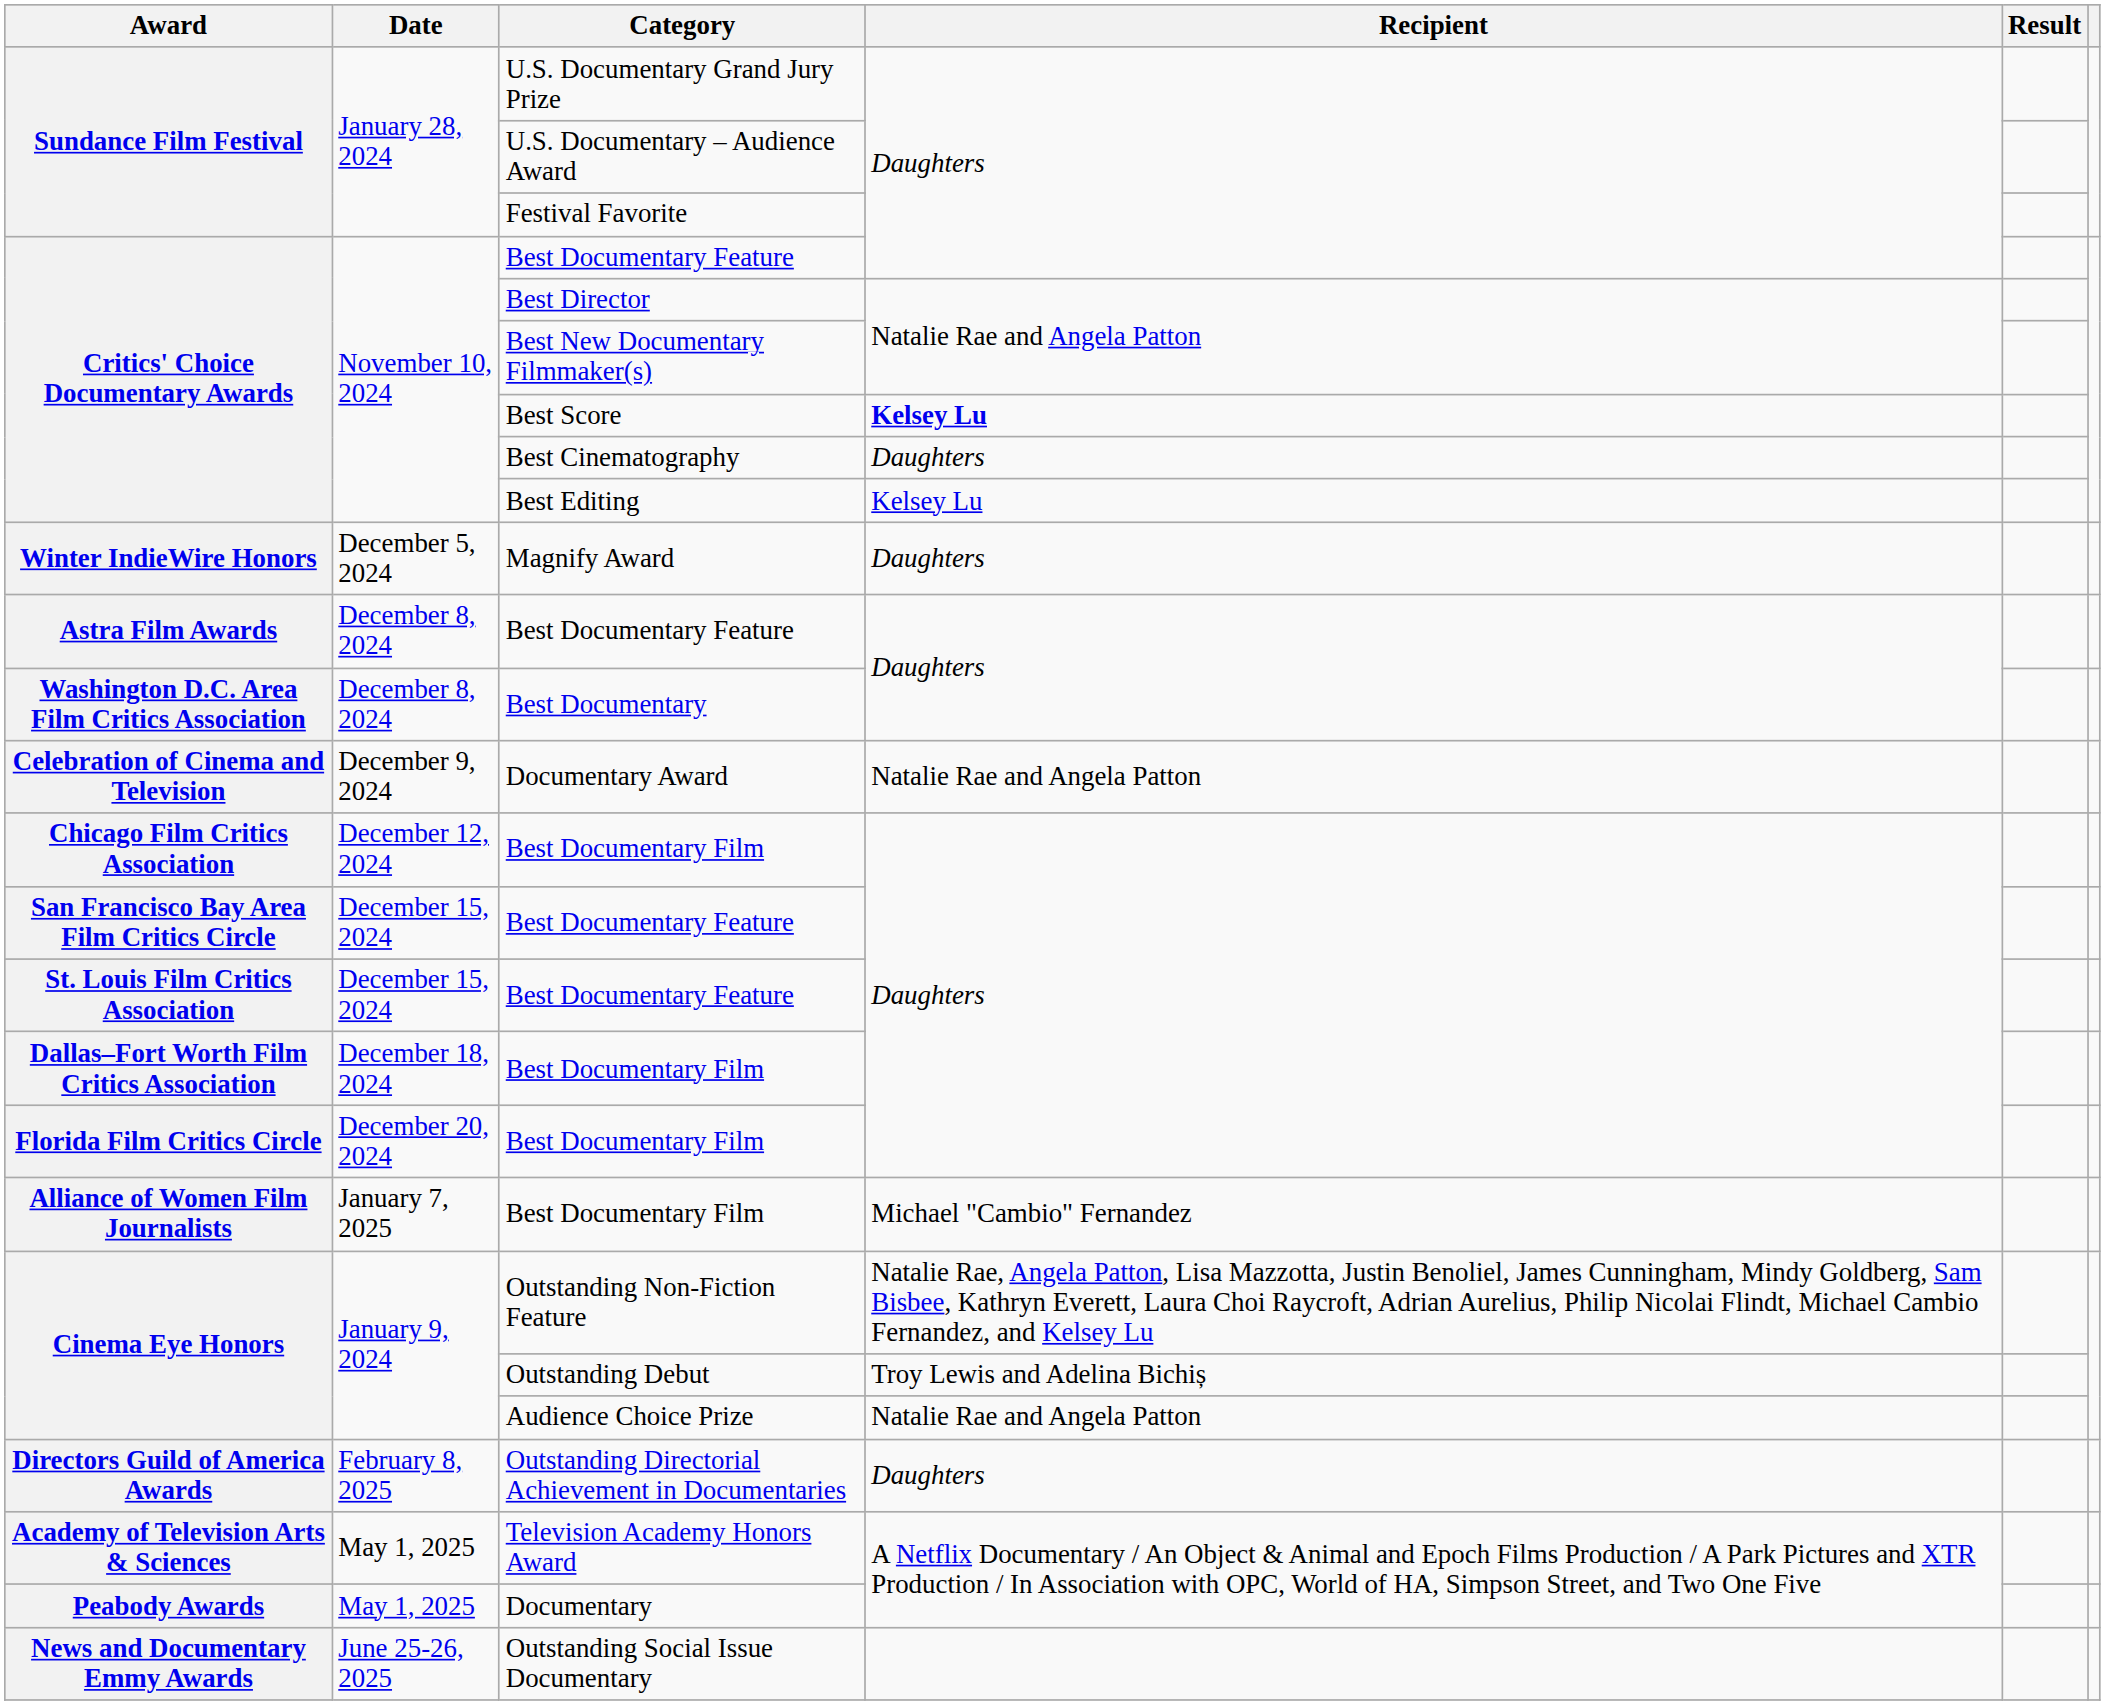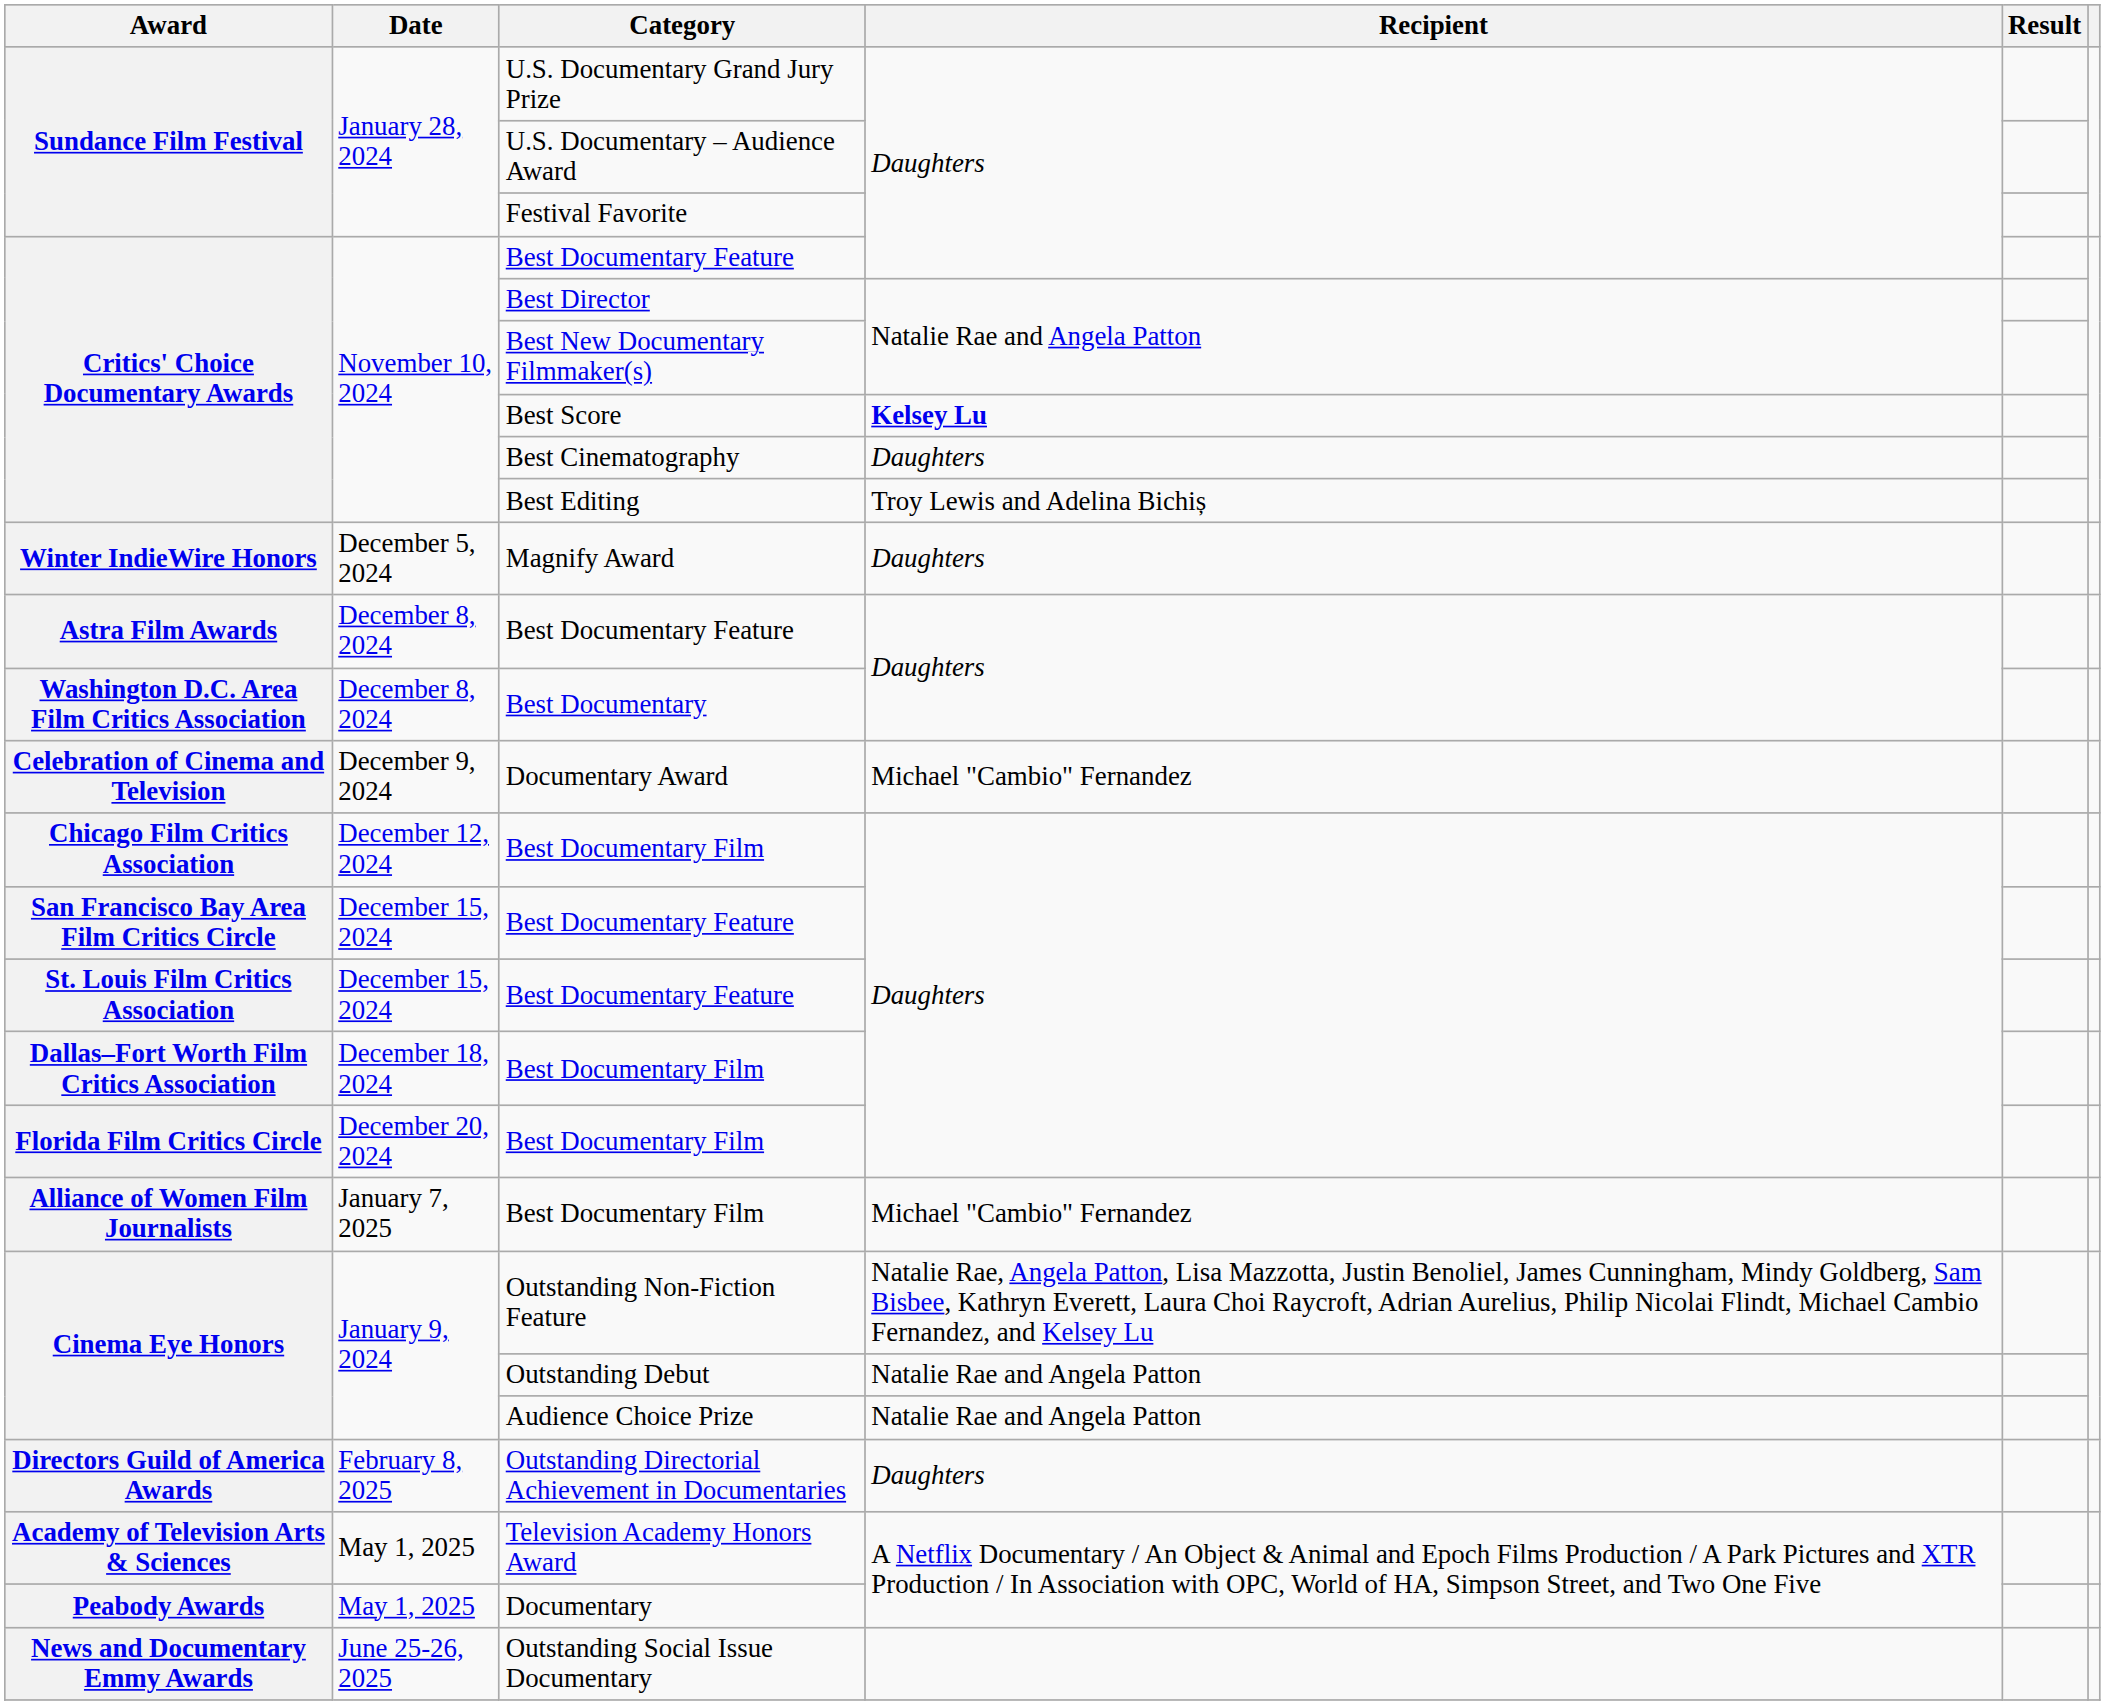Best Editing | Recipient: Kelsey Lu -> Troy Lewis and Adelina Bichiș
Documentary Award | Recipient: Natalie Rae and Angela Patton -> Michael "Cambio" Fernandez
Outstanding Debut | Recipient: Troy Lewis and Adelina Bichiș -> Natalie Rae and Angela Patton
